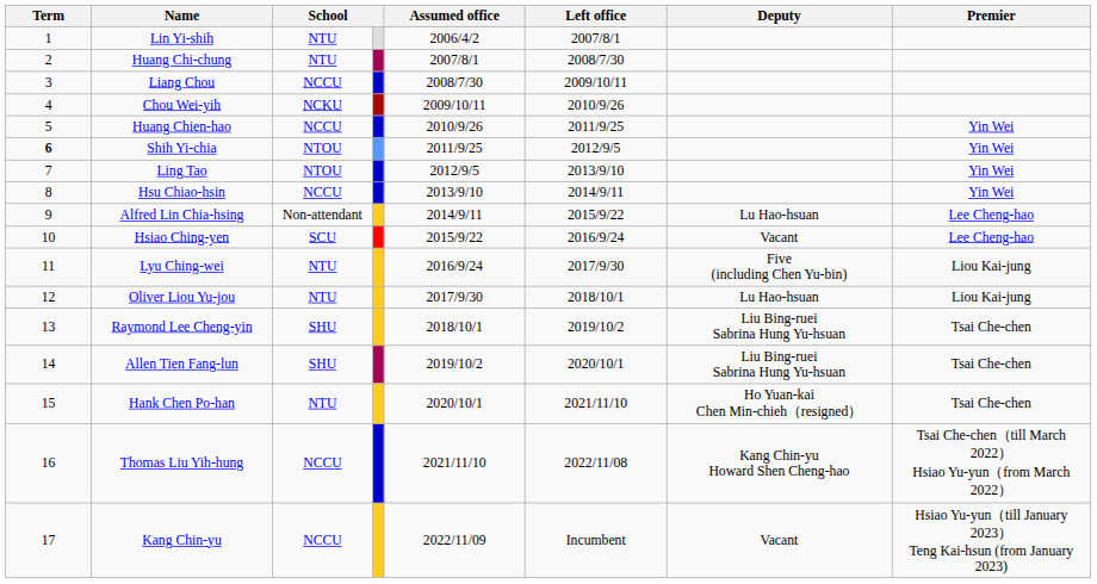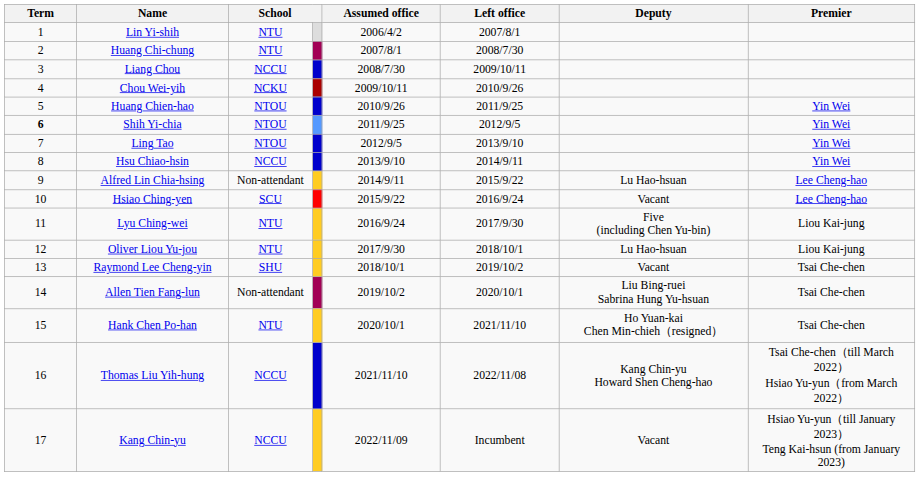Huang Chien-hao | column 3: NCCU -> NTOU
Raymond Lee Cheng-yin | Deputy: Liu Bing-ruei Sabrina Hung Yu-hsuan -> Vacant
Allen Tien Fang-lun | column 3: SHU -> Non-attendant
